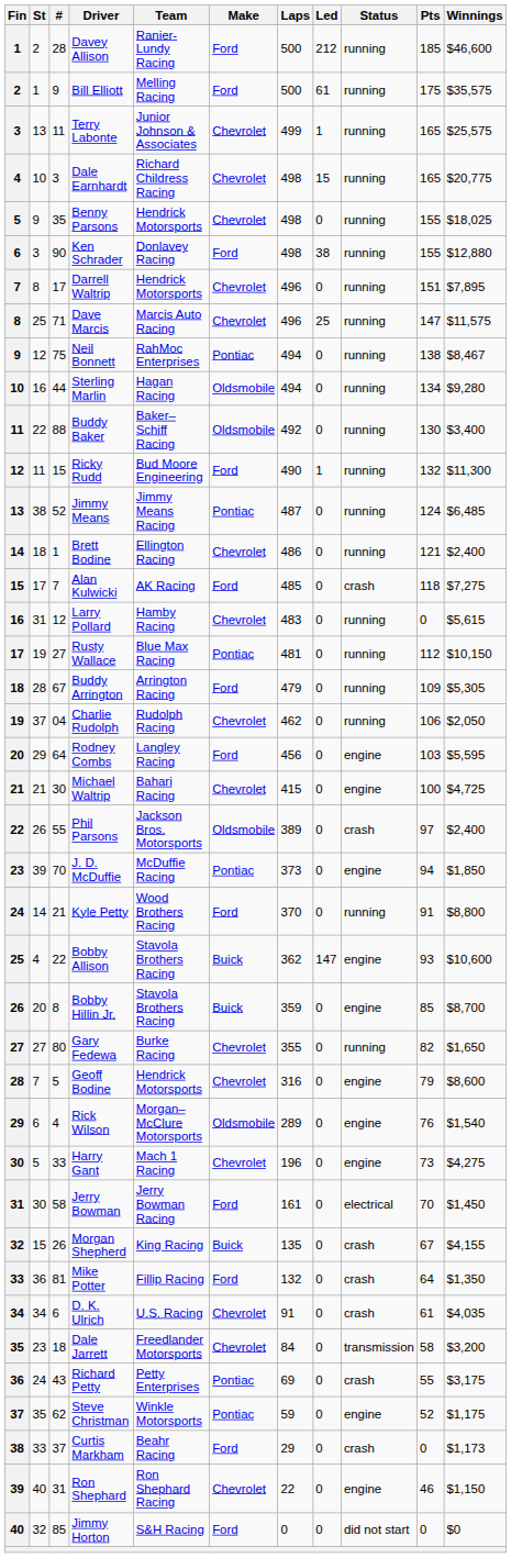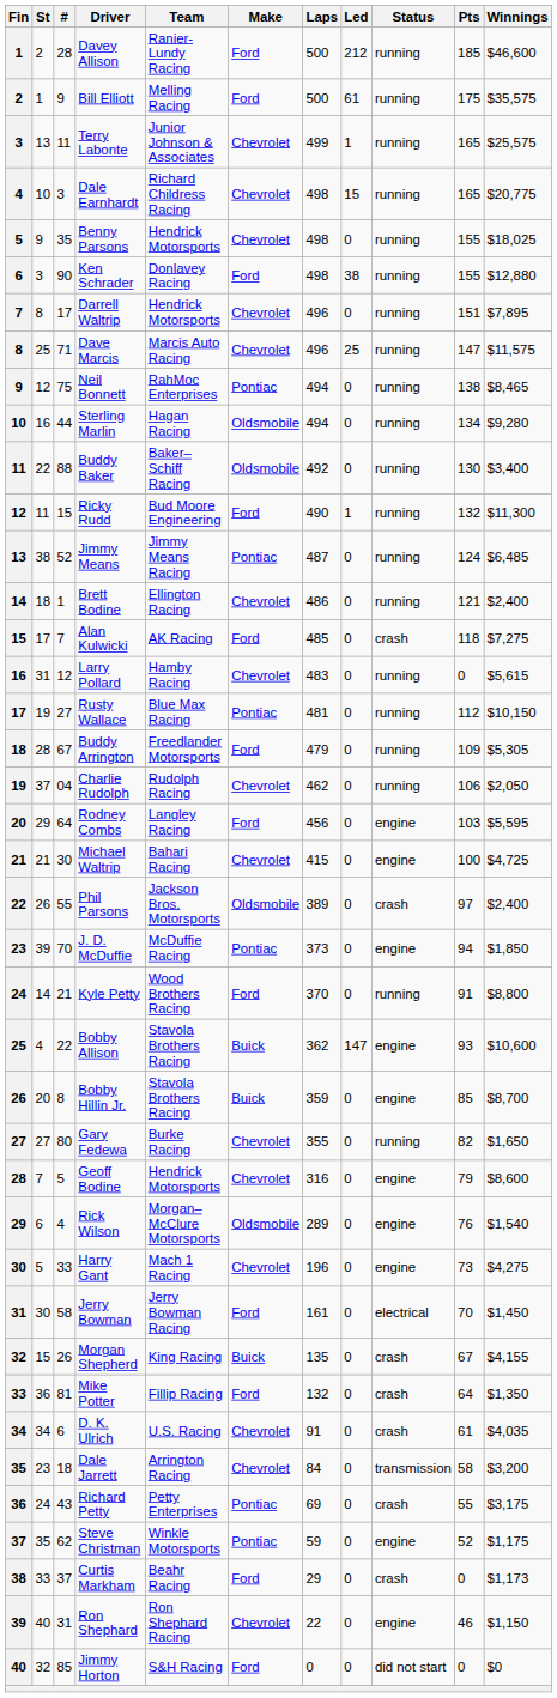Neil Bonnett | Winnings: $8,467 -> $8,465
Buddy Arrington | Team: Arrington Racing -> Freedlander Motorsports
Dale Jarrett | Team: Freedlander Motorsports -> Arrington Racing
